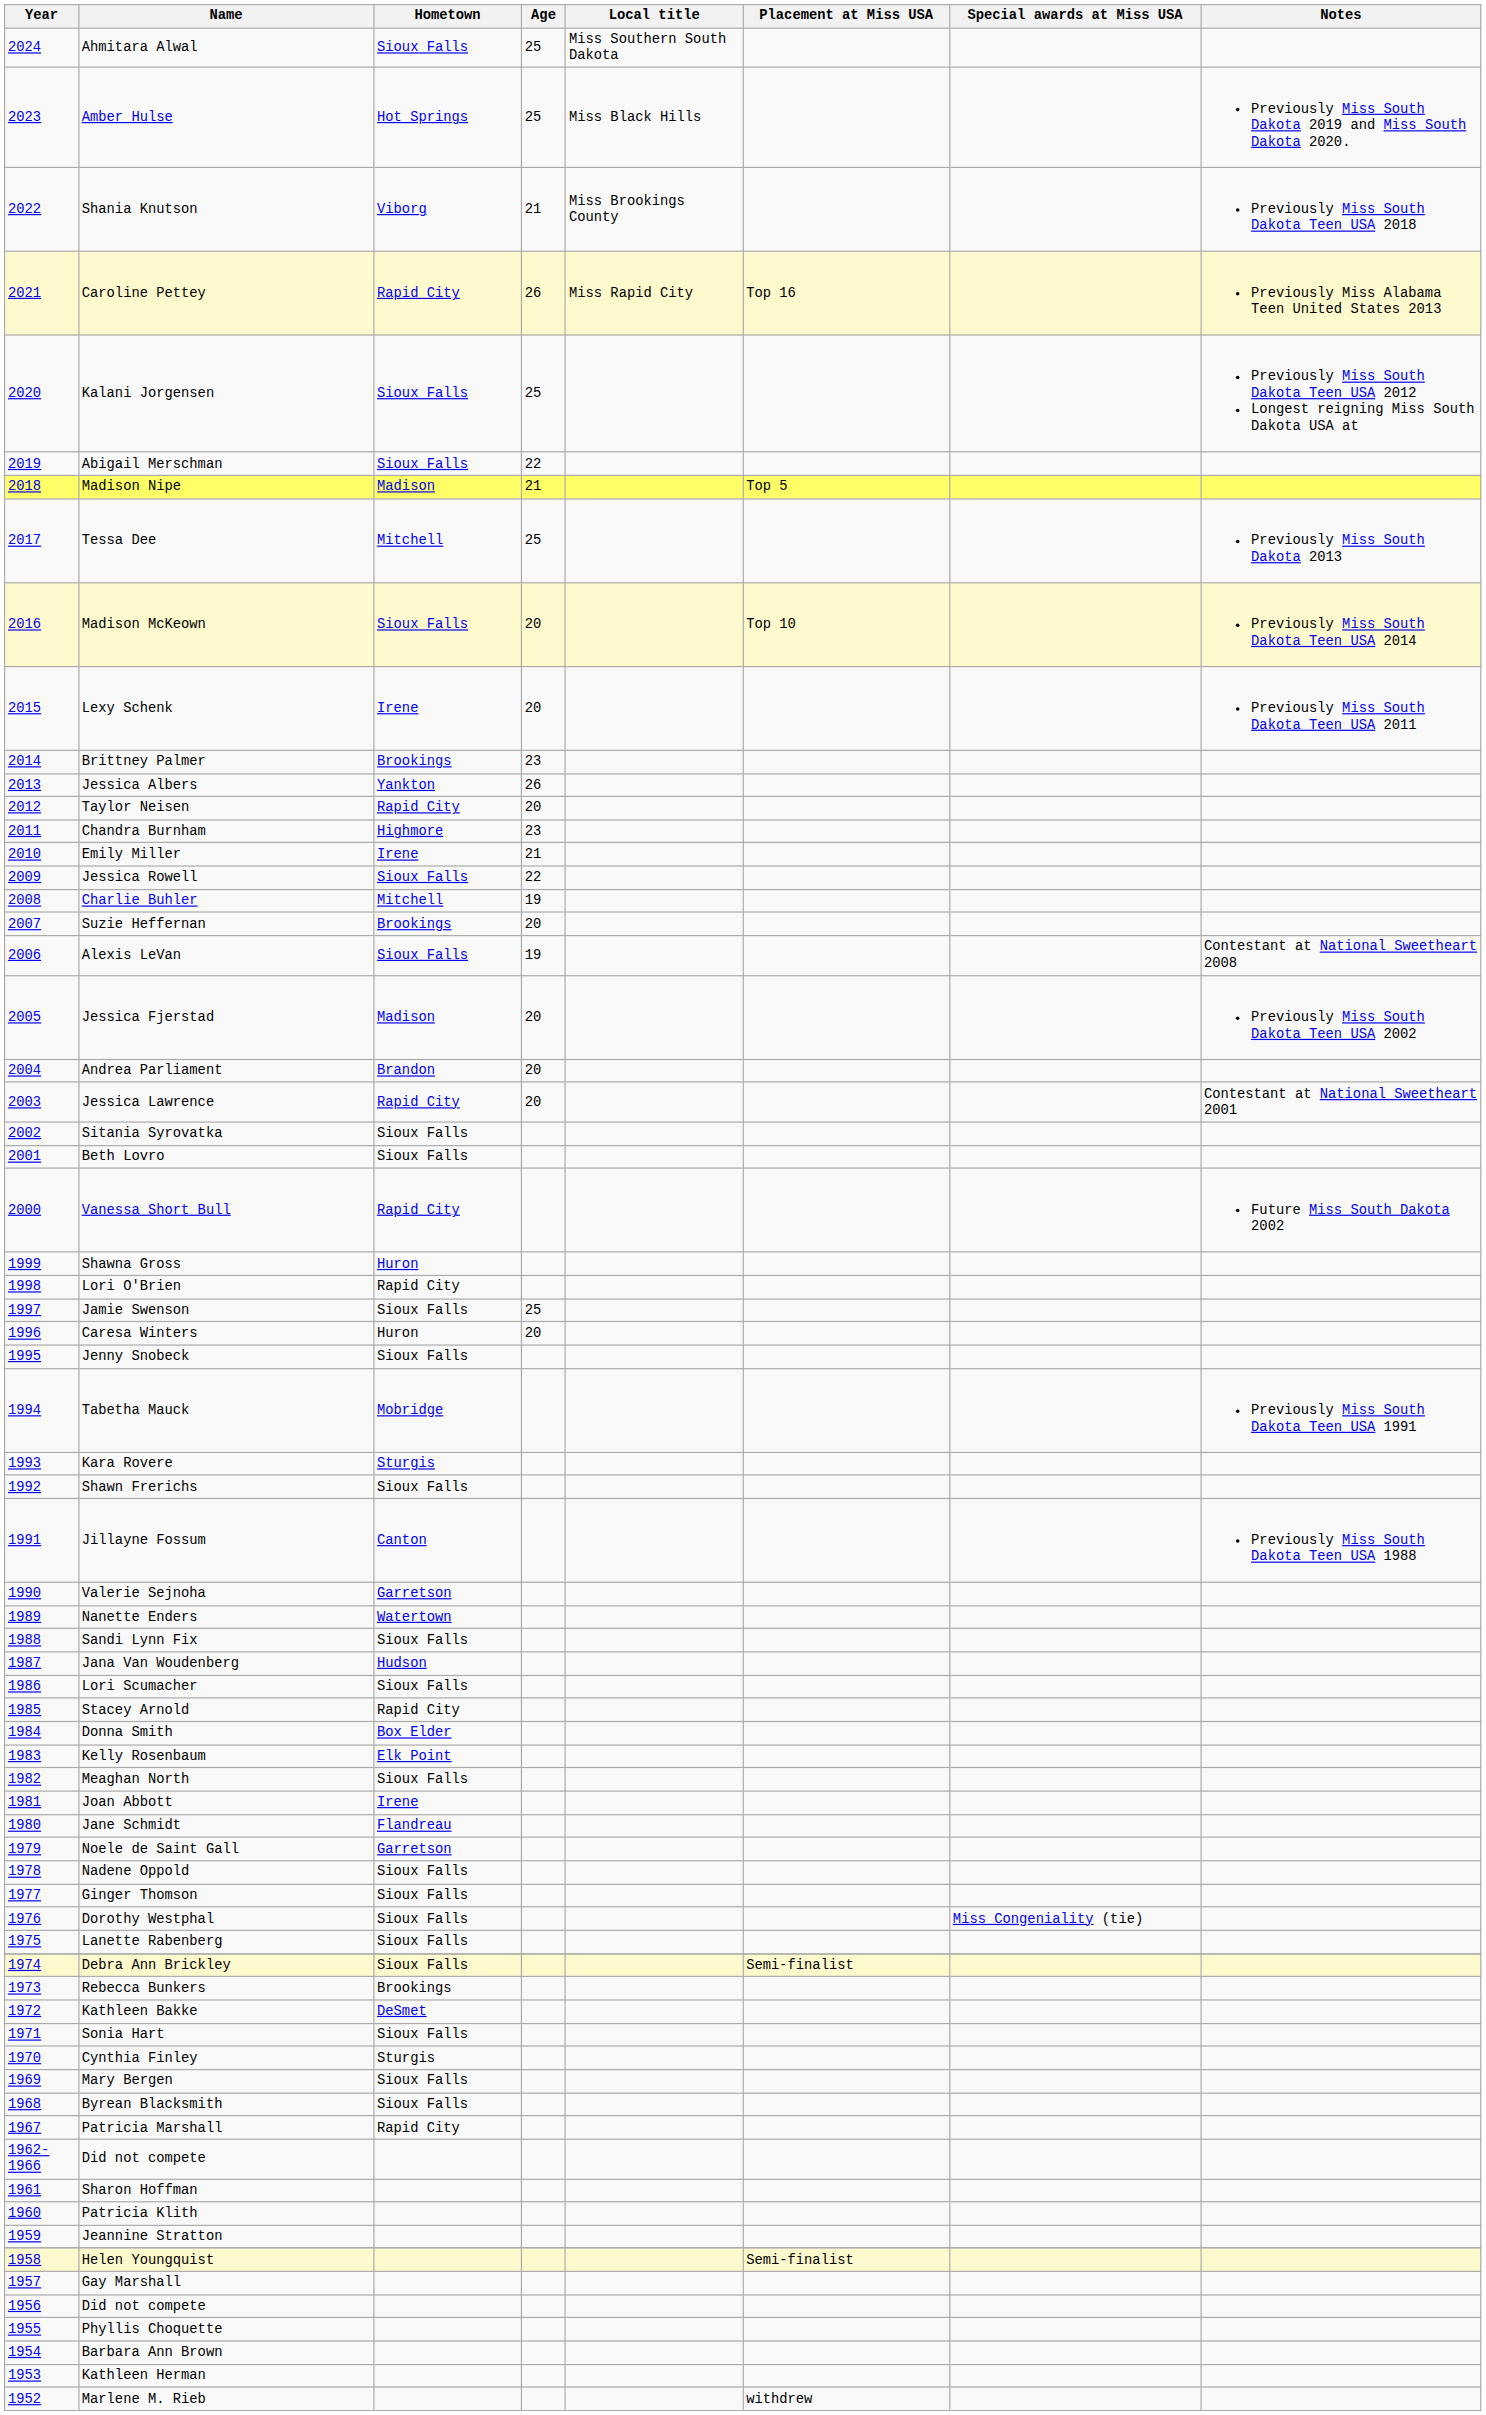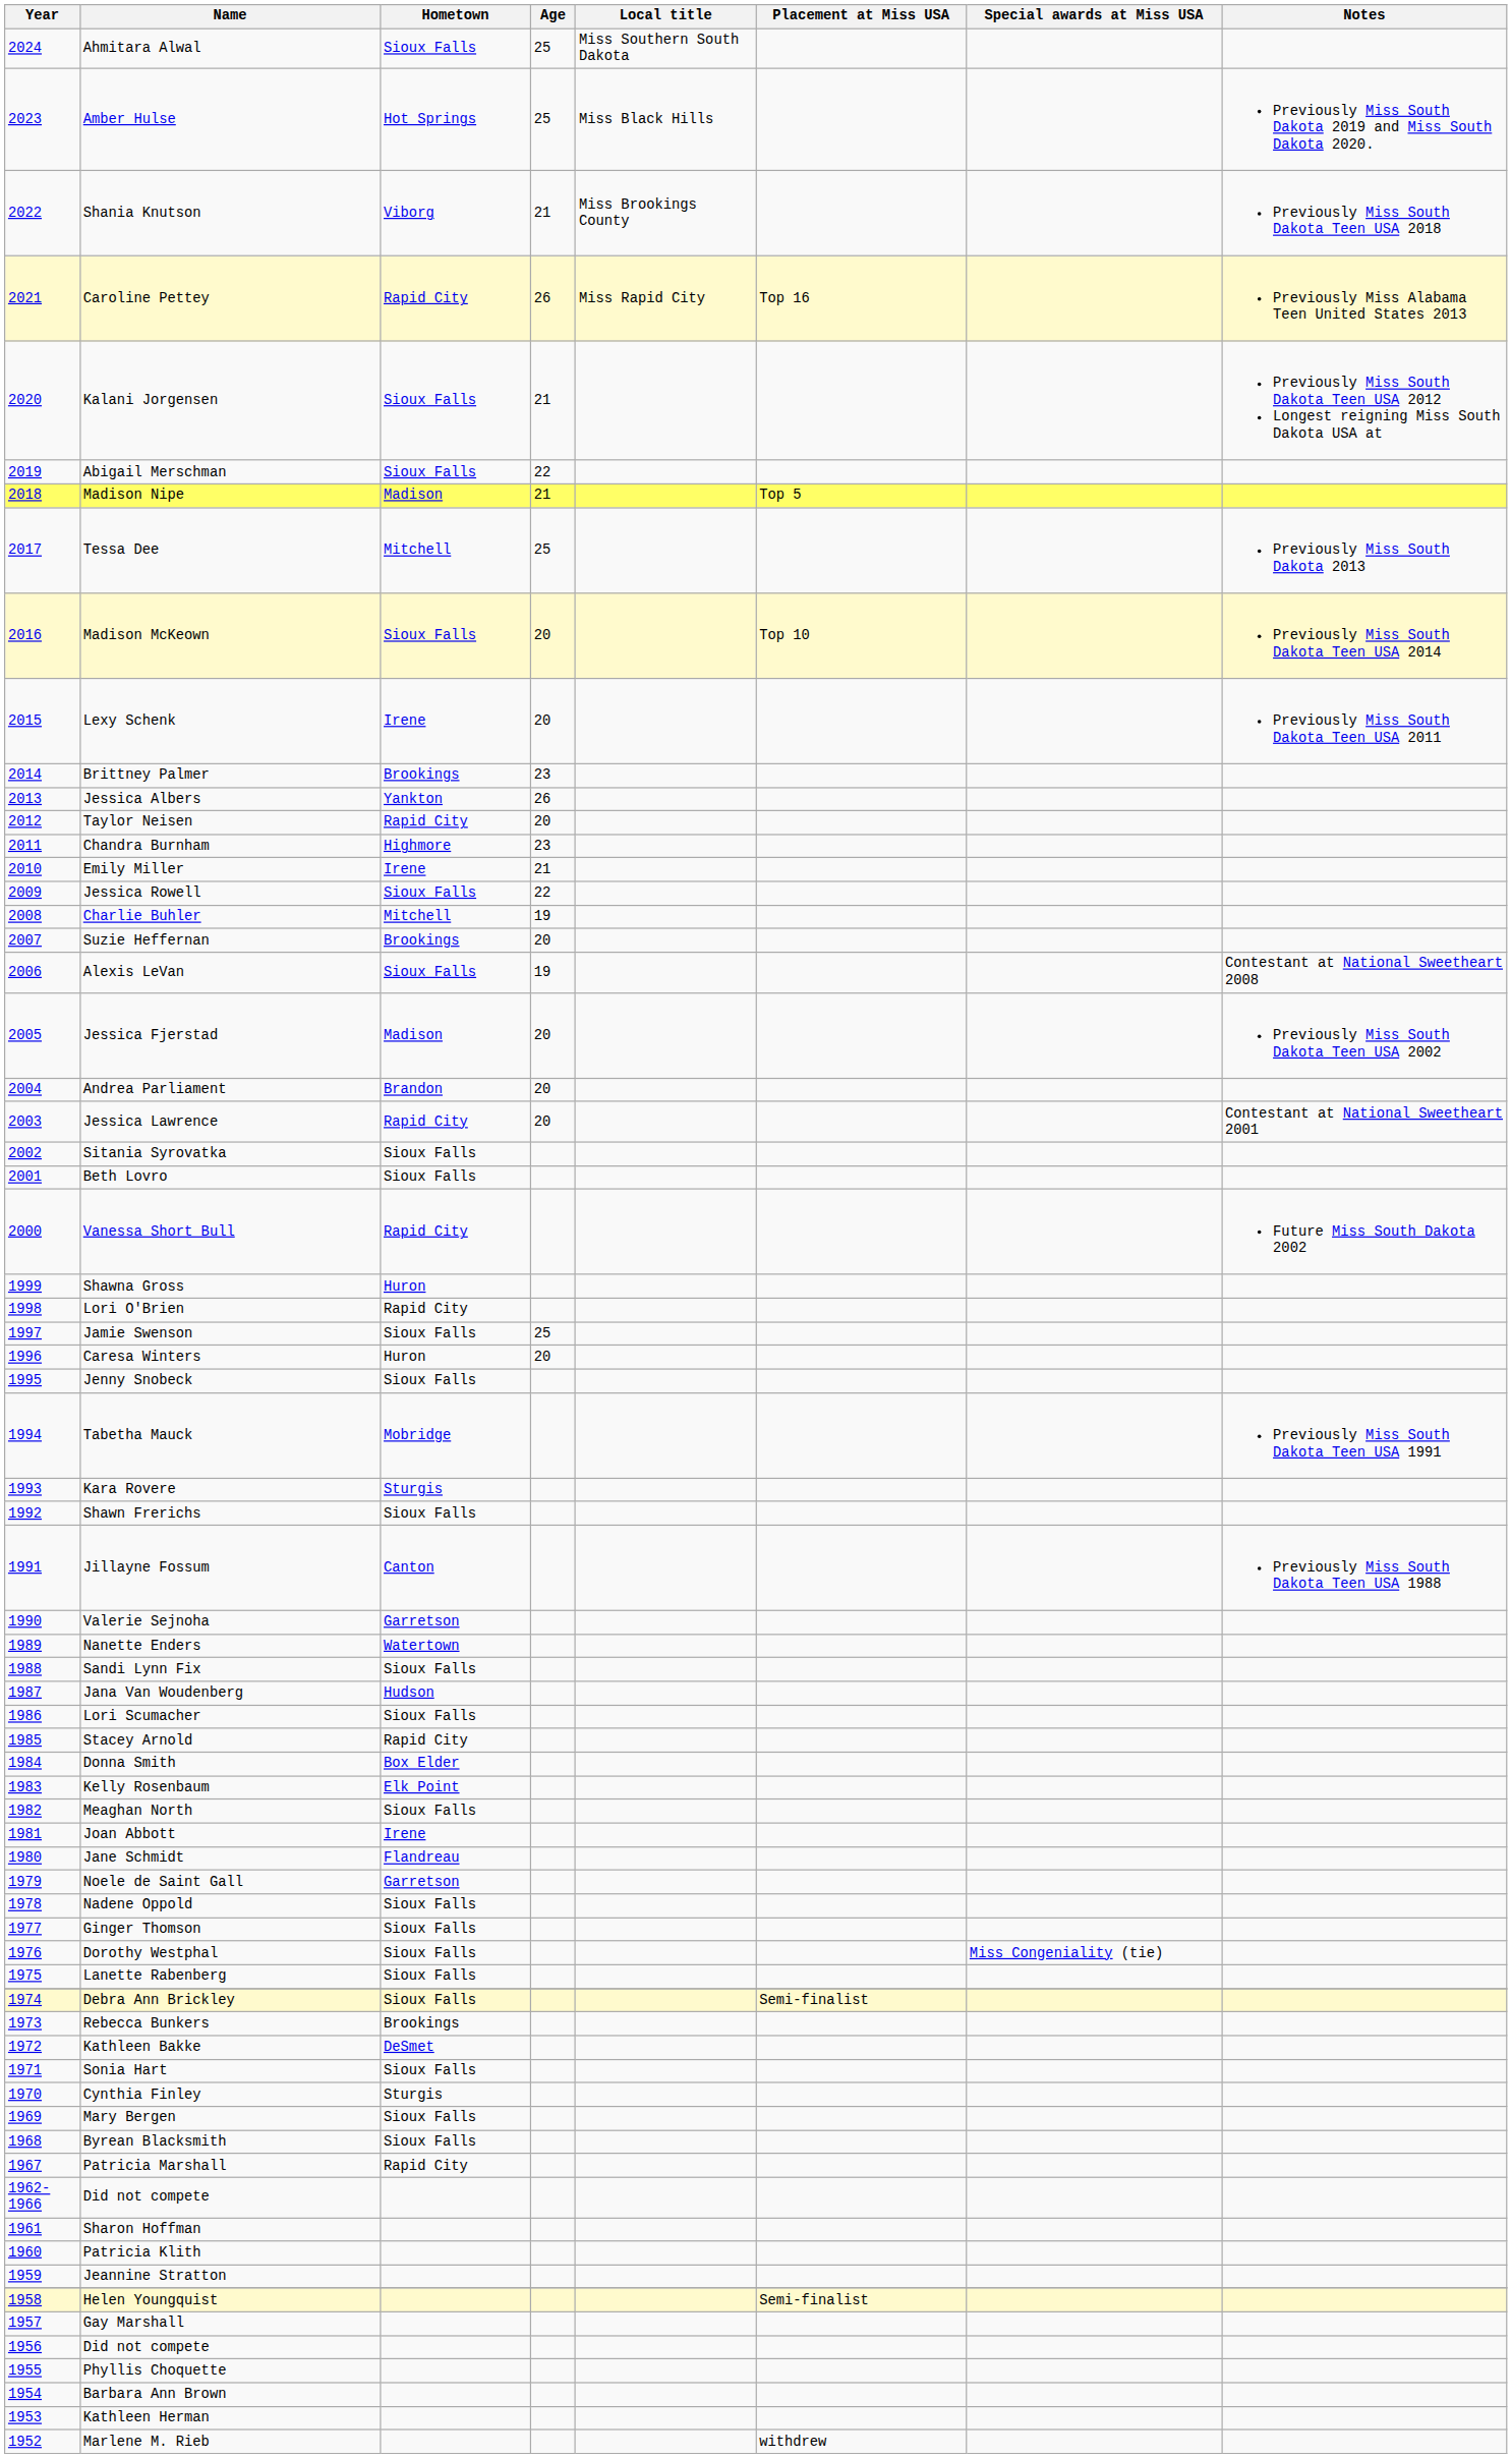Kalani Jorgensen | Age: 25 -> 21
